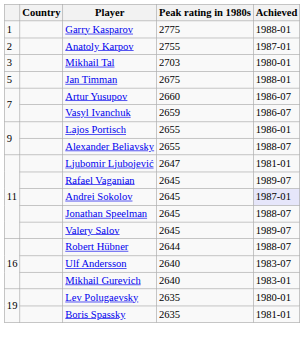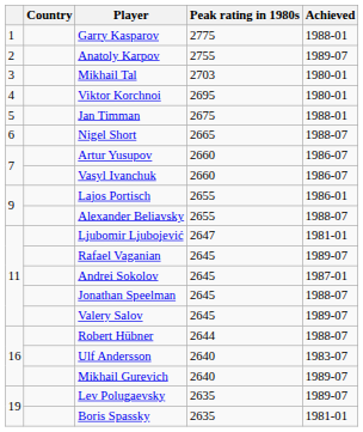Anatoly Karpov | Achieved: 1987-01 -> 1989-07
+ row: 4 | Viktor Korchnoi | 2695 | 1980-01
+ row: 6 | Nigel Short | 2665 | 1988-07
Vasyl Ivanchuk | Peak rating in 1980s: 2659 -> 2660
Andrei Sokolov | Achieved: lavender background -> no background
Mikhail Gurevich | Achieved: 1983-01 -> 1989-07
Lev Polugaevsky | Achieved: 1980-01 -> 1989-07
